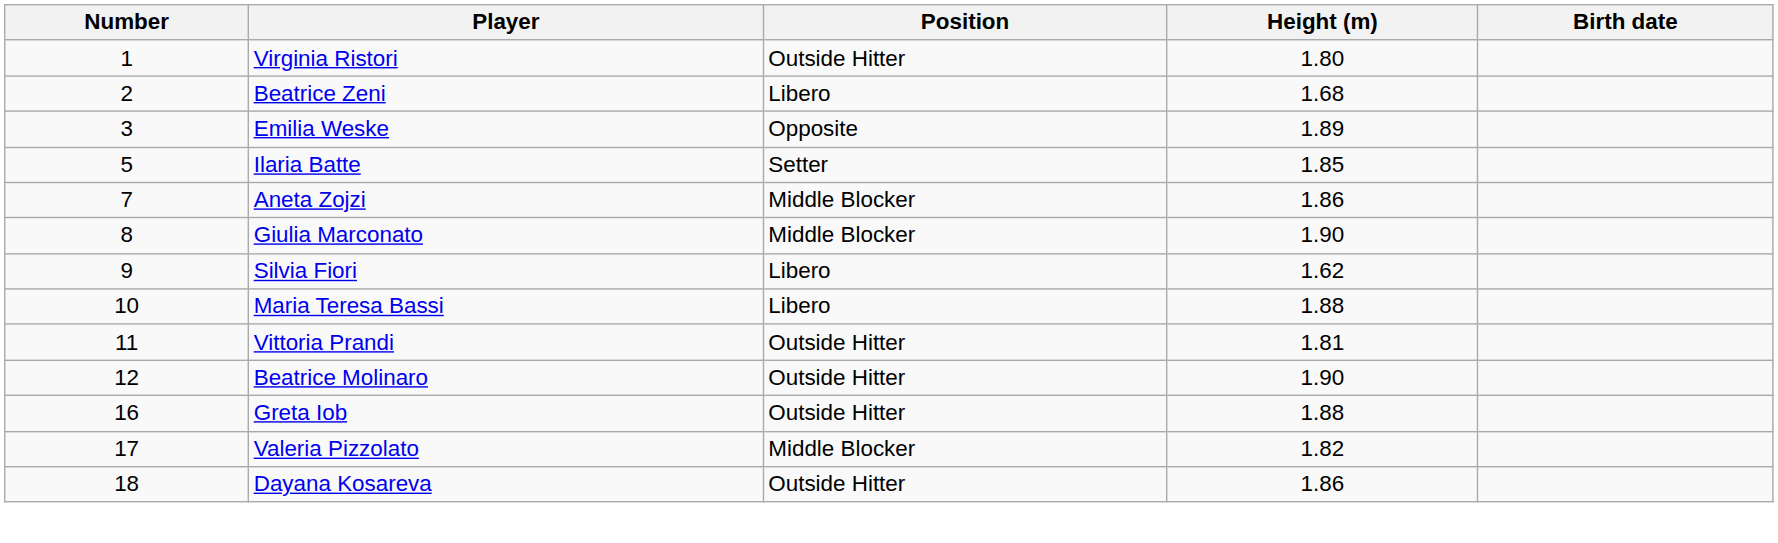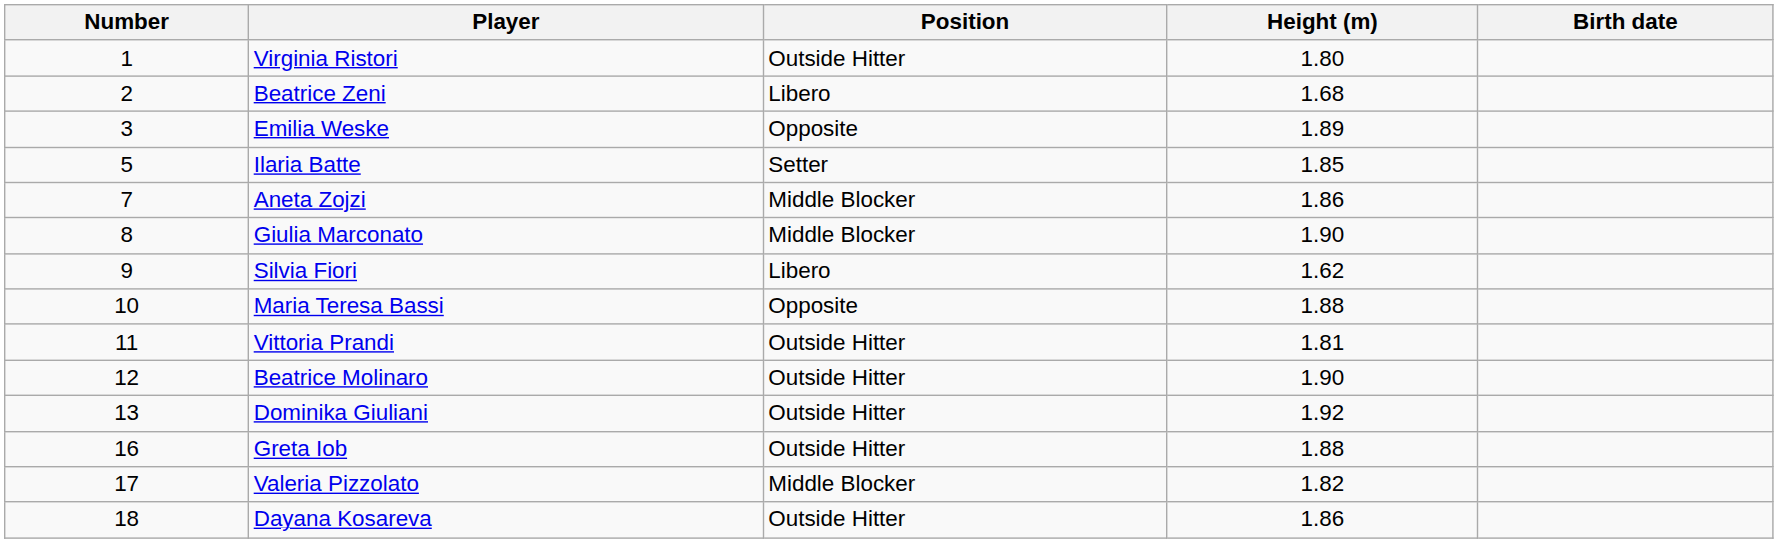Maria Teresa Bassi | Position: Libero -> Opposite
+ row: 13 | Dominika Giuliani | Outside Hitter | 1.92
